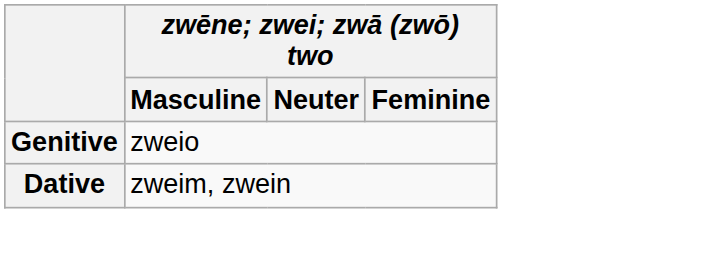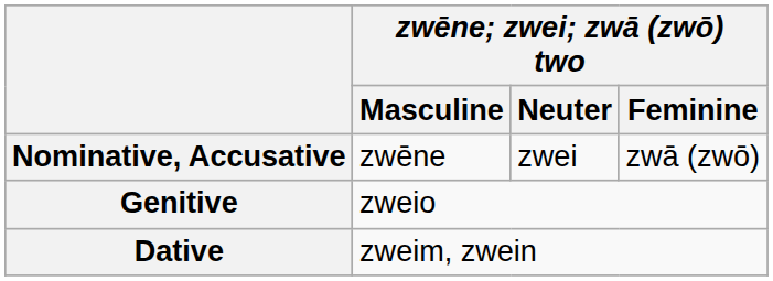+ row: Nominative, Accusative | zwēne | zwei | zwā (zwō)
